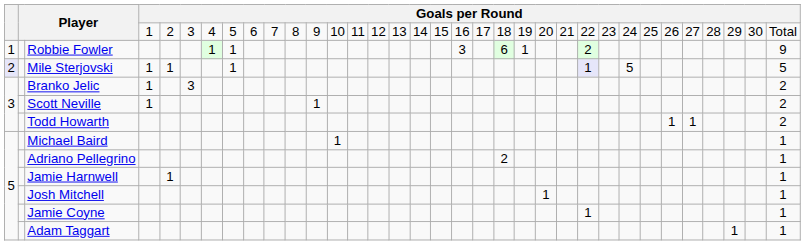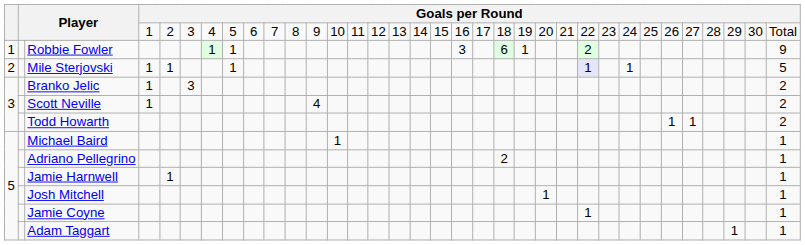Mile Sterjovski | column 1: lavender background -> no background
Mile Sterjovski | column 27: 5 -> 1
Scott Neville | column 12: 1 -> 4
